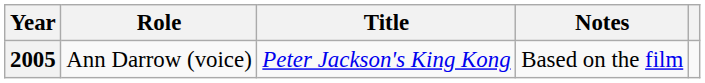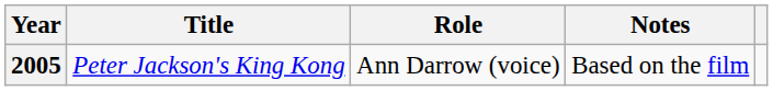columns swapped: Title <-> Role
